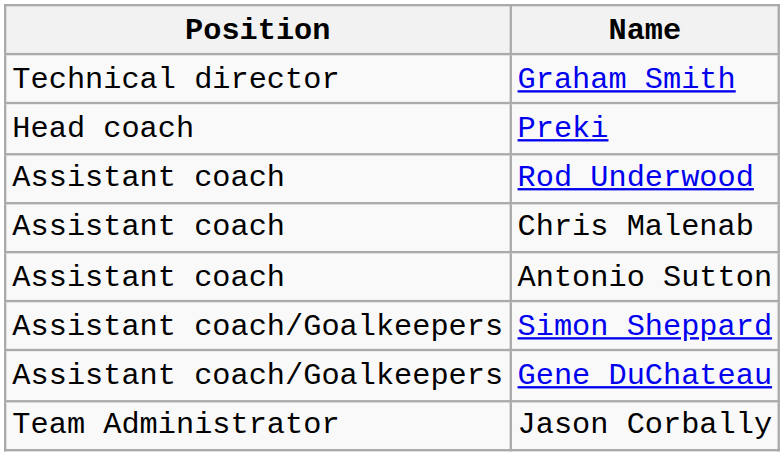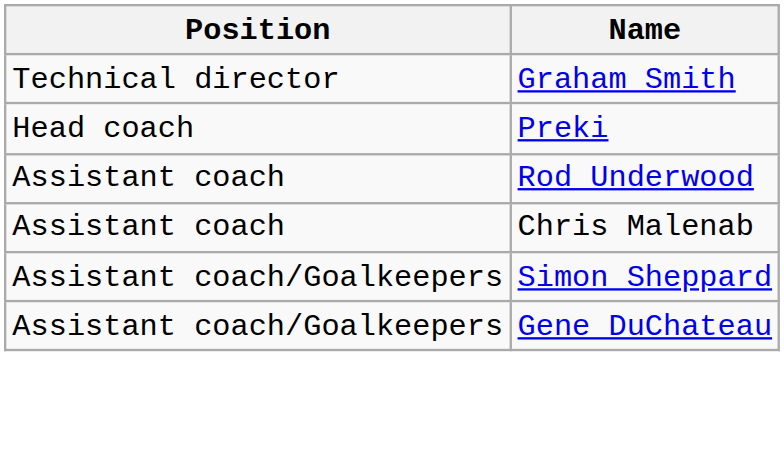- row: Assistant coach | Antonio Sutton
- row: Team Administrator | Jason Corbally
